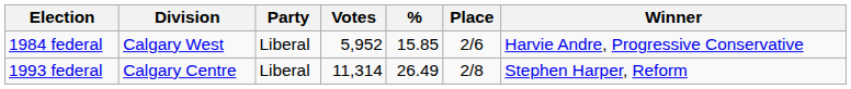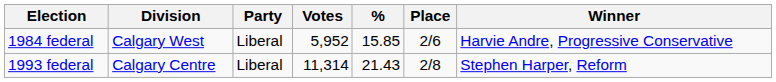1993 federal | %: 26.49 -> 21.43
